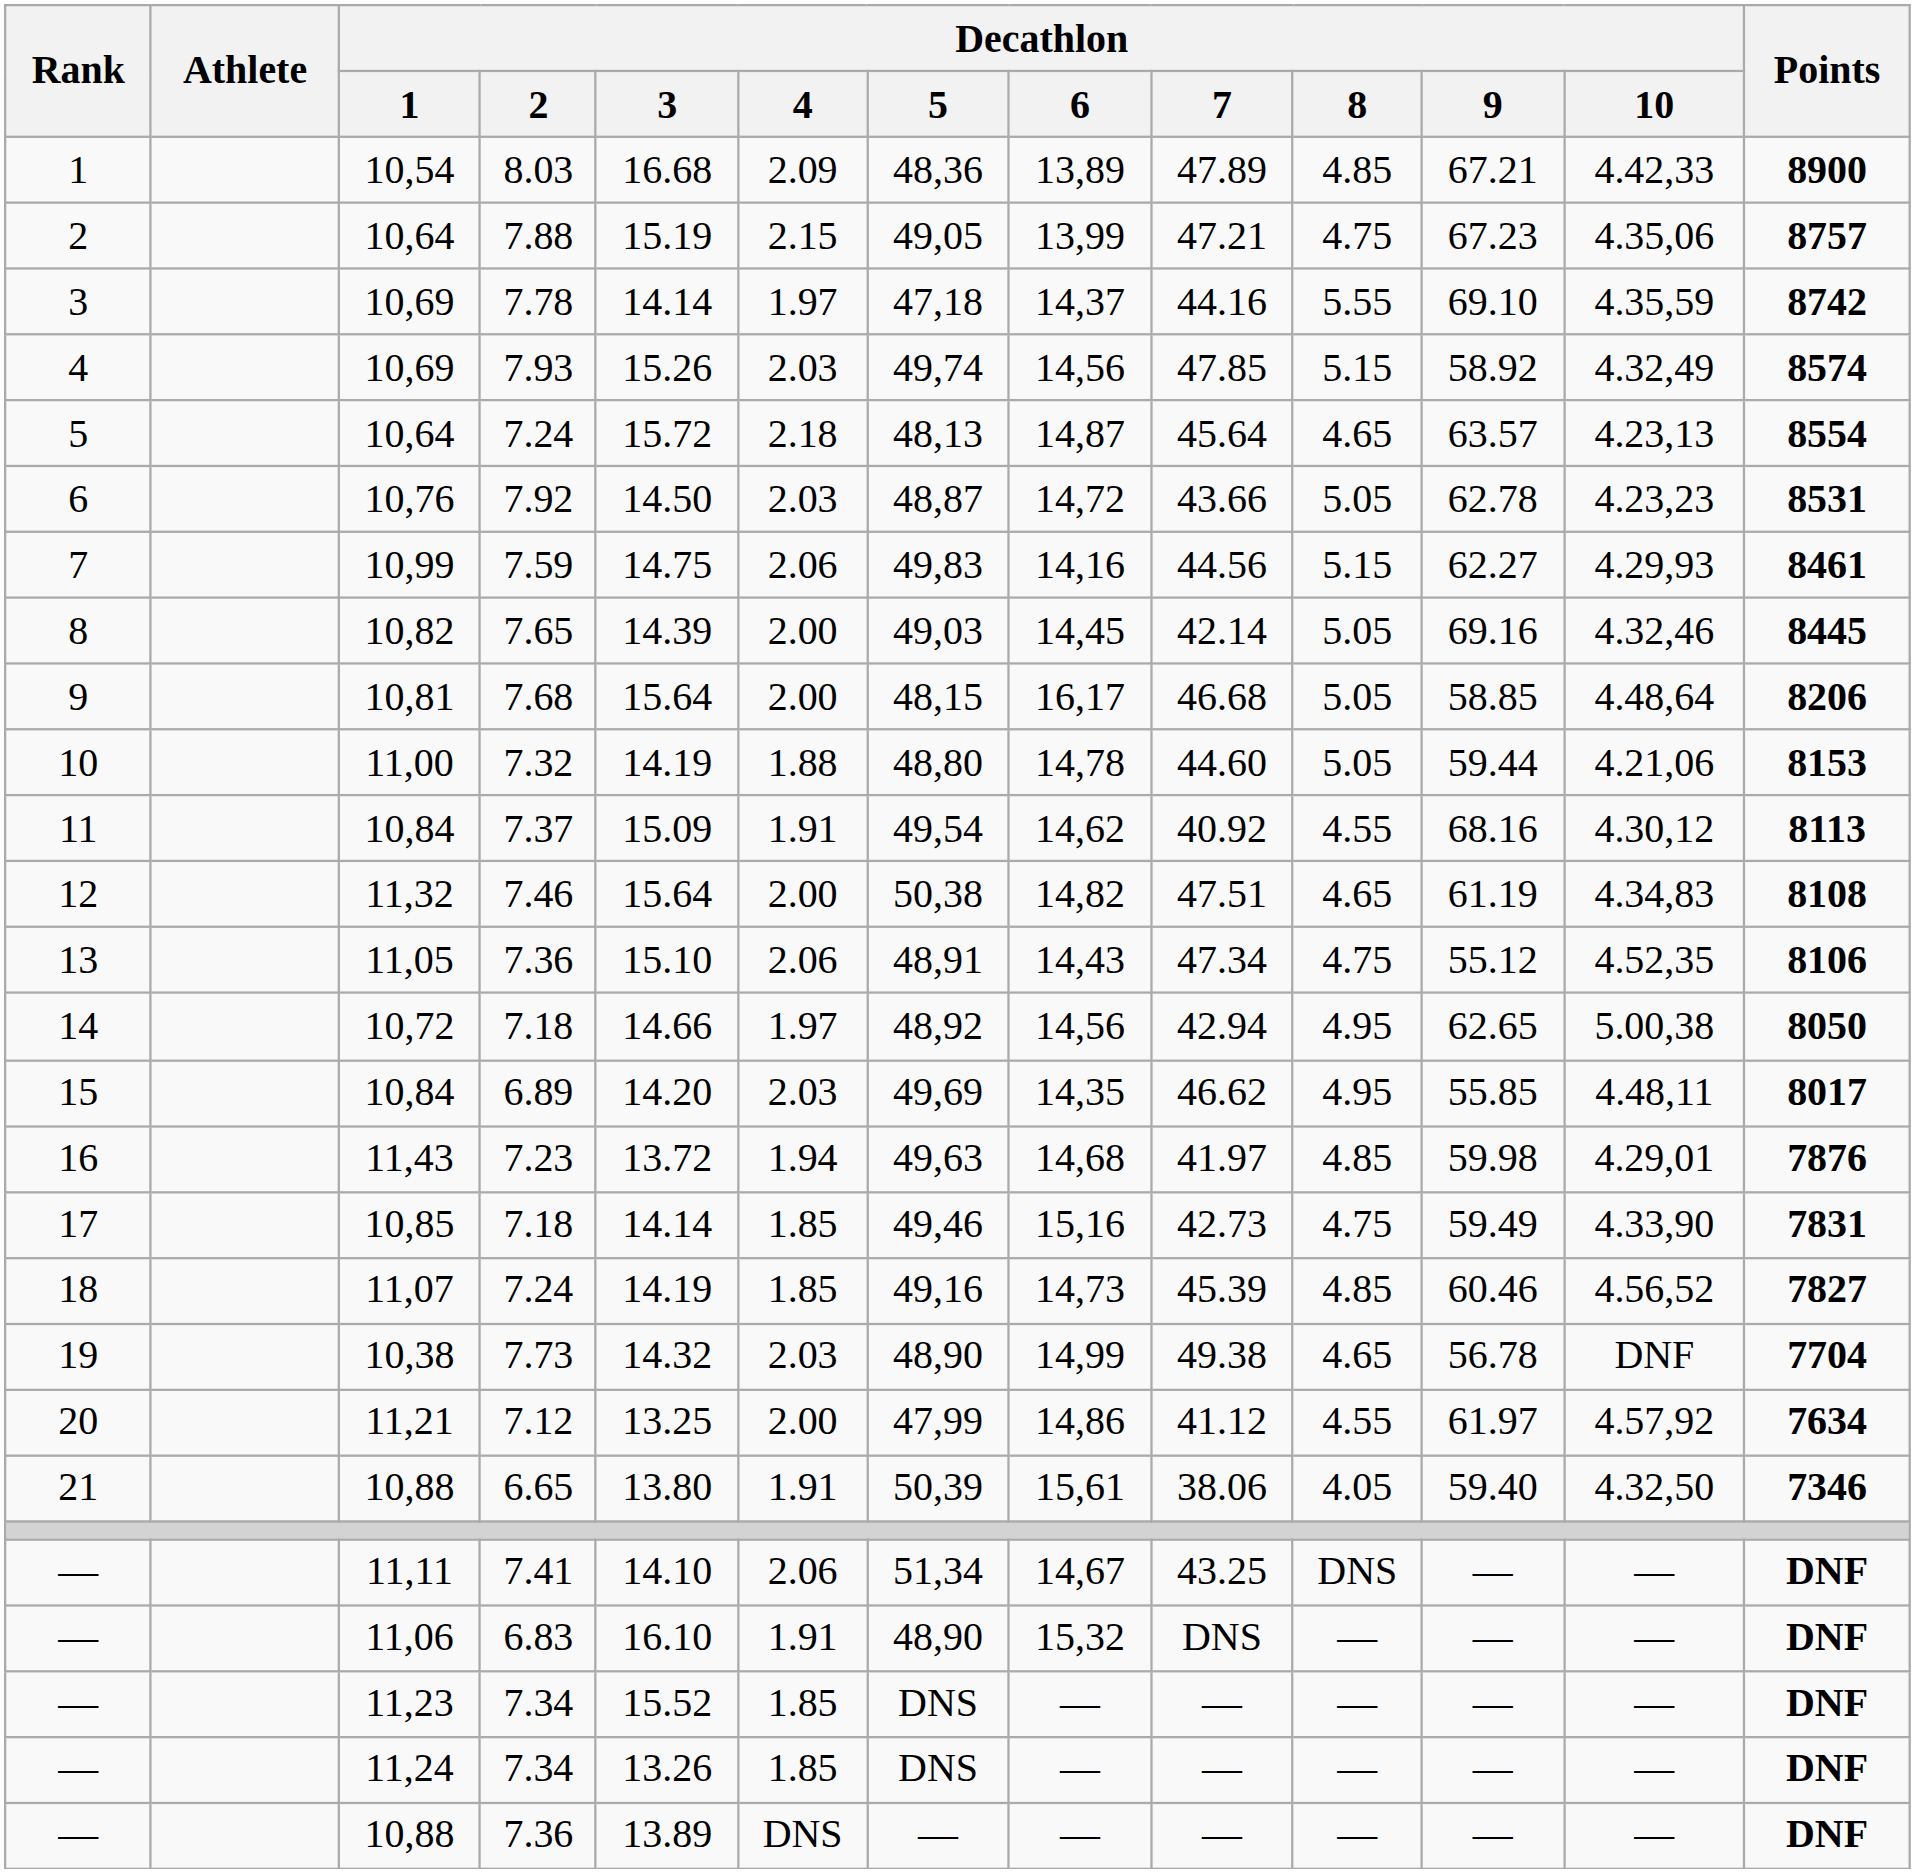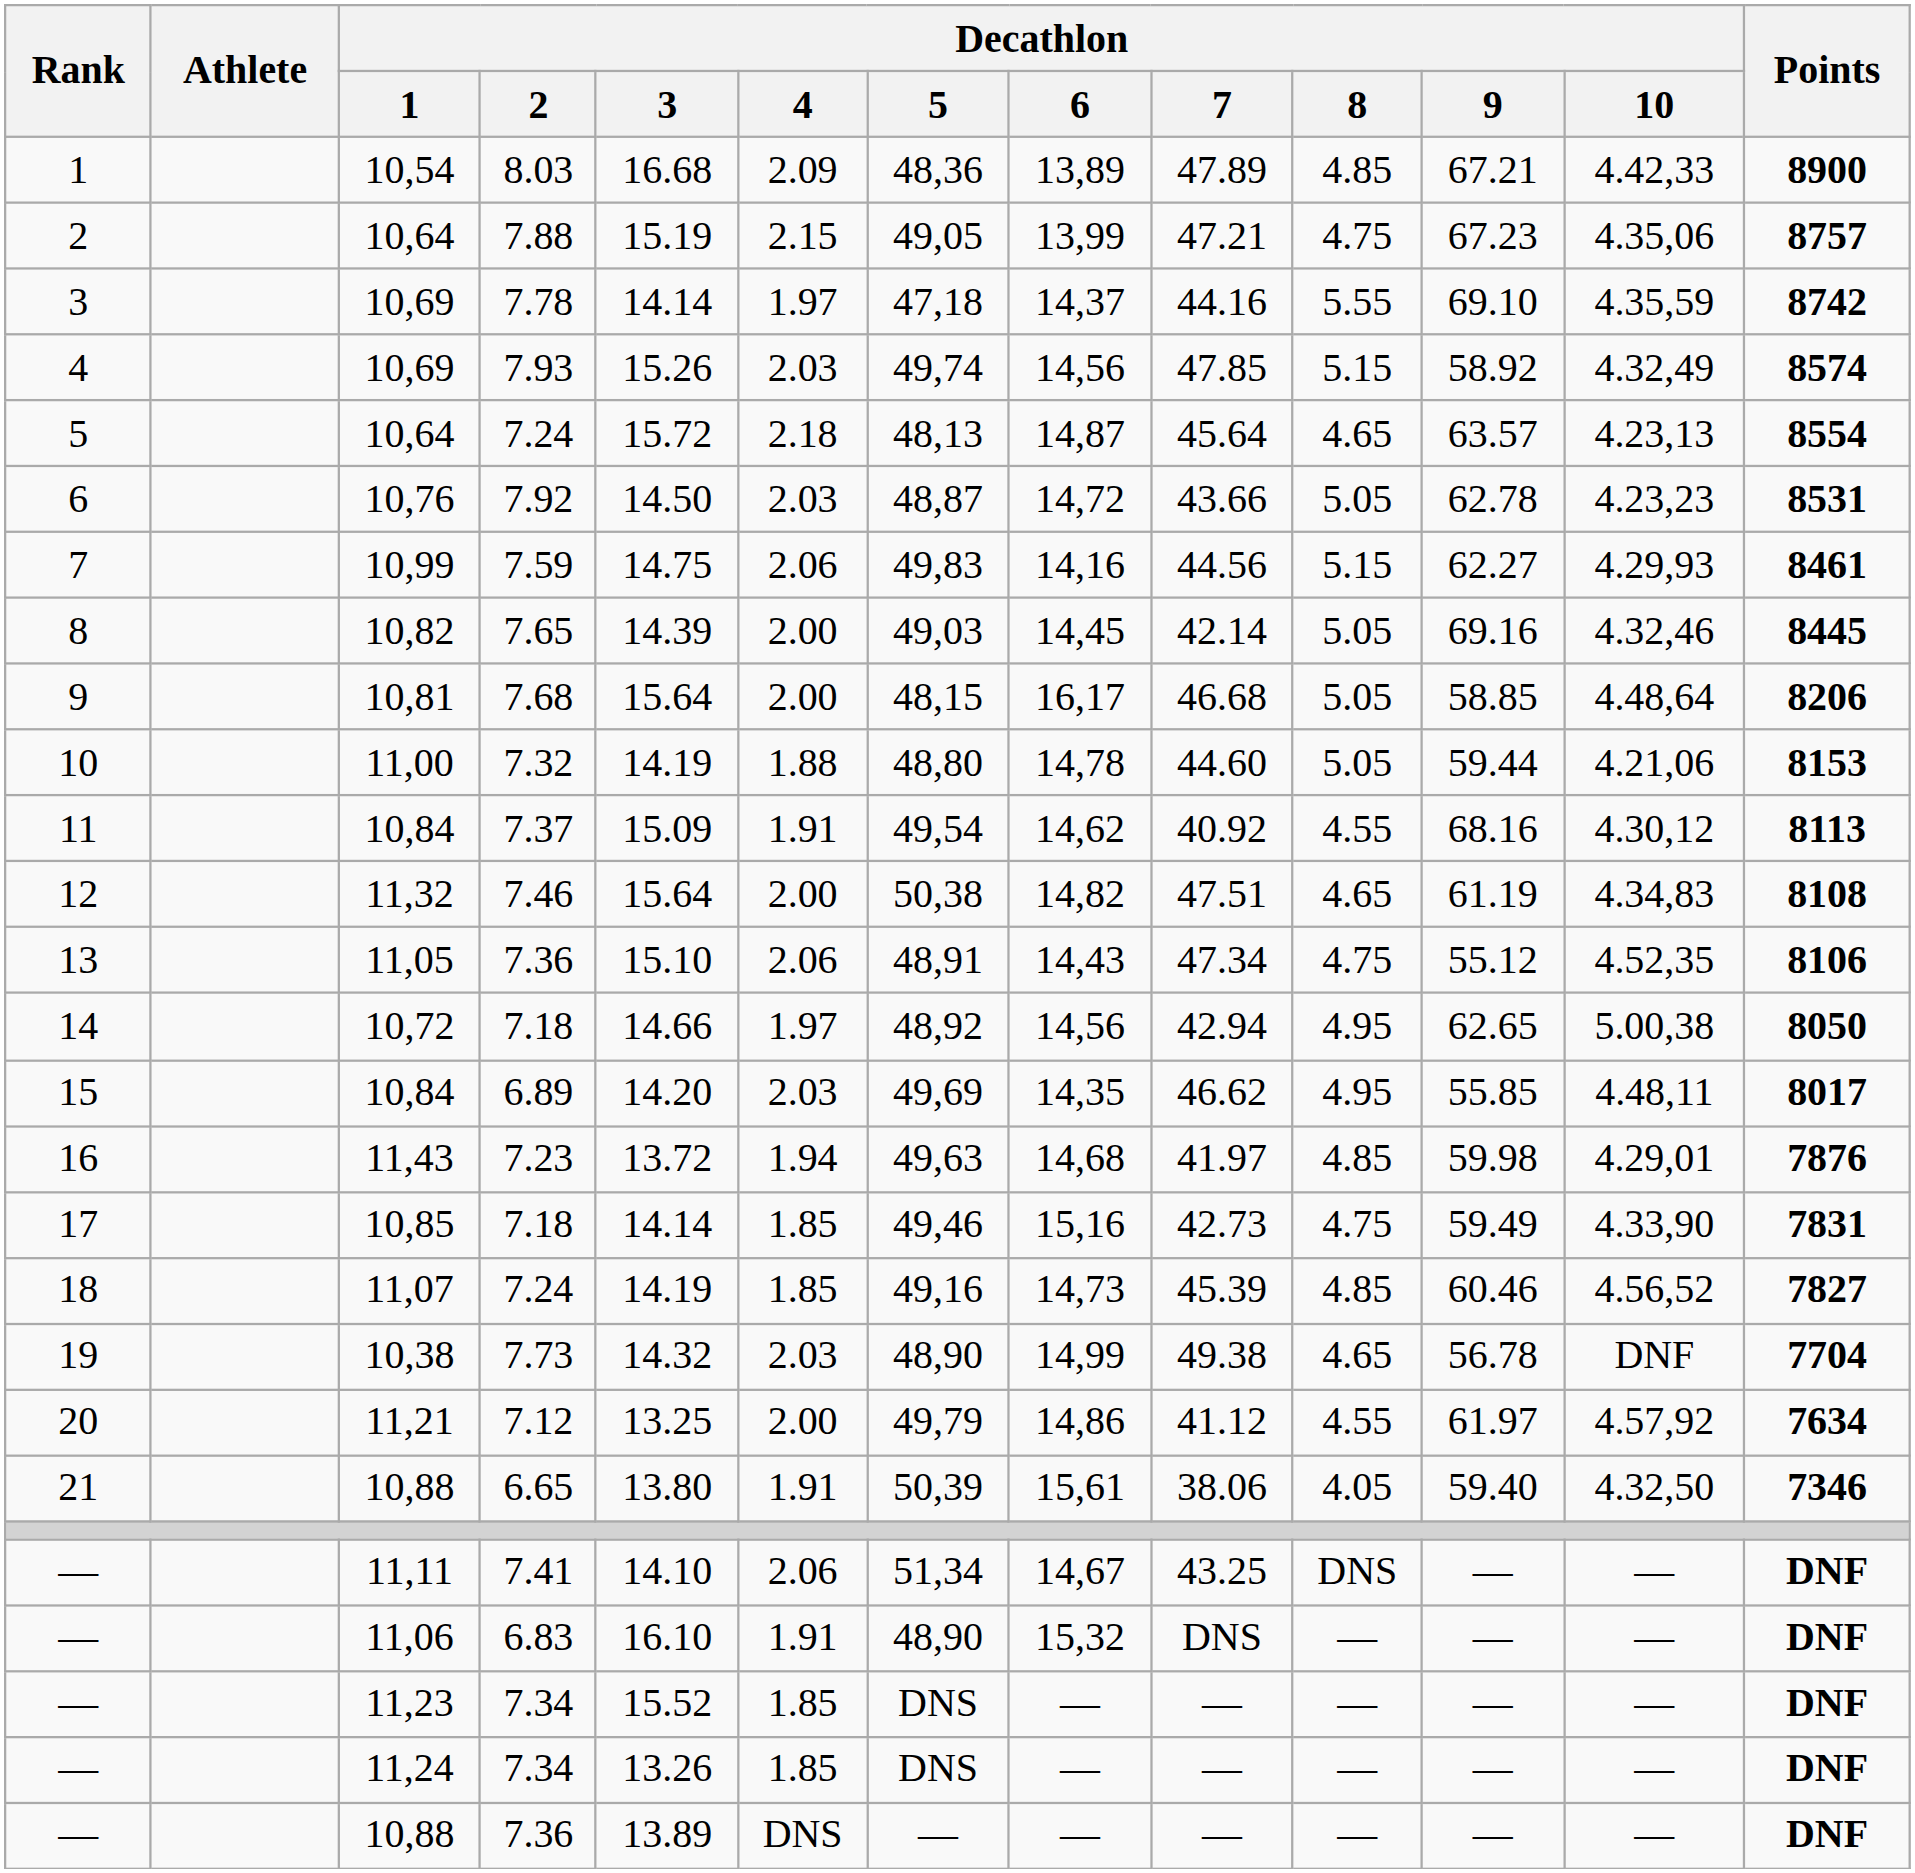20 | Decathlon / 5: 47,99 -> 49,79
